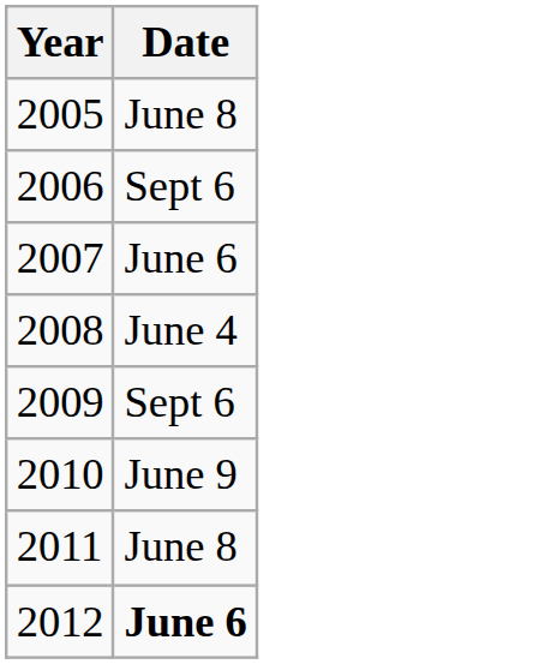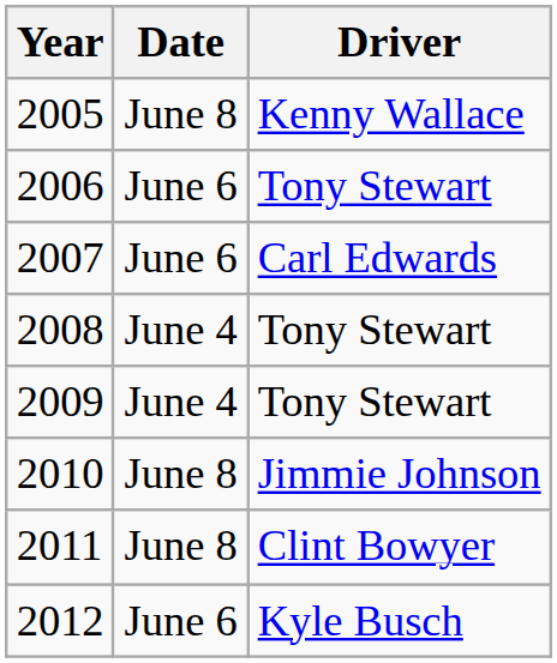+ column: Driver | Kenny Wallace | Tony Stewart | Carl Edwards | Tony Stewart | Tony Stewart | Jimmie Johnson | Clint Bowyer | Kyle Busch
2006 | Date: Sept 6 -> June 6
2009 | Date: Sept 6 -> June 4
2010 | Date: June 9 -> June 8
2012 | Date: bold -> normal
